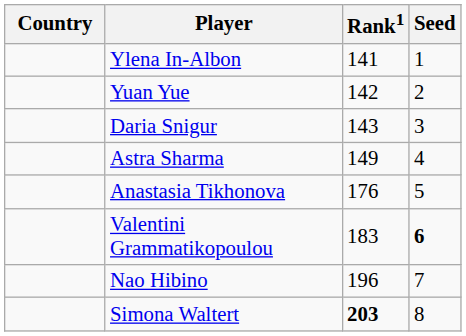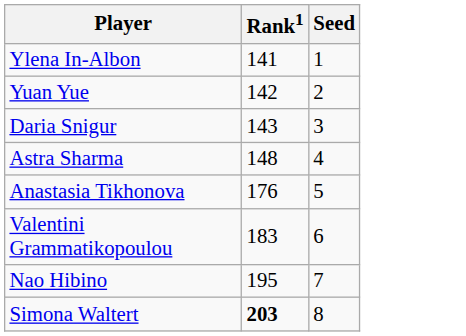- column: Country
Astra Sharma | Rank1: 149 -> 148
Valentini Grammatikopoulou | Seed: bold -> normal
Nao Hibino | Rank1: 196 -> 195
